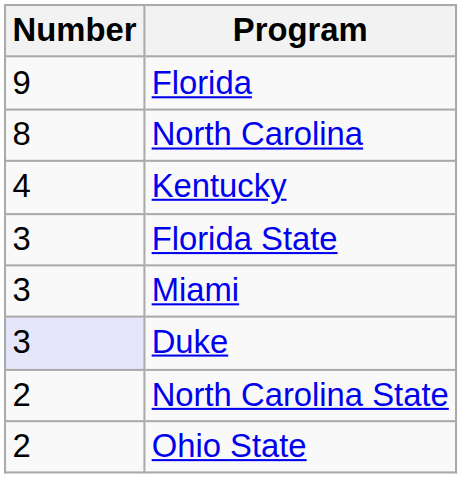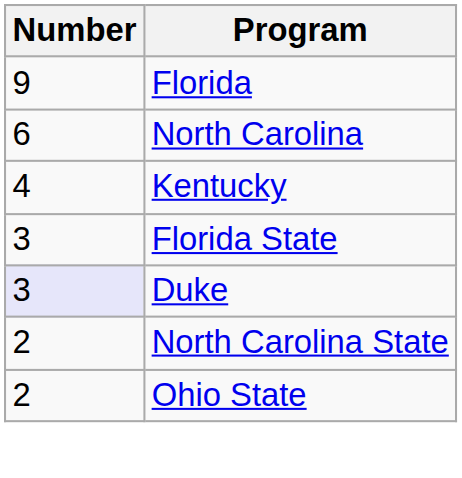North Carolina | Number: 8 -> 6
- row: 3 | Miami
